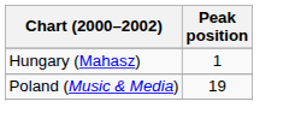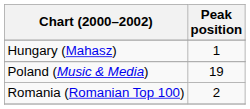+ row: Romania (Romanian Top 100) | 2
